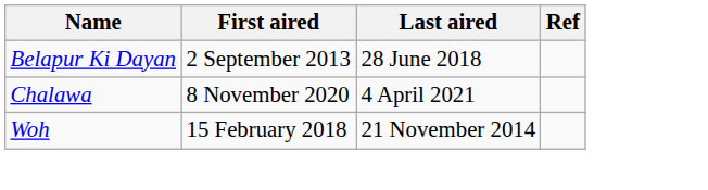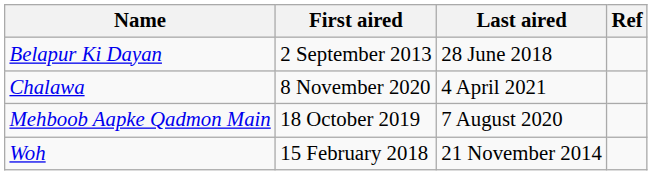+ row: Mehboob Aapke Qadmon Main | 18 October 2019 | 7 August 2020
